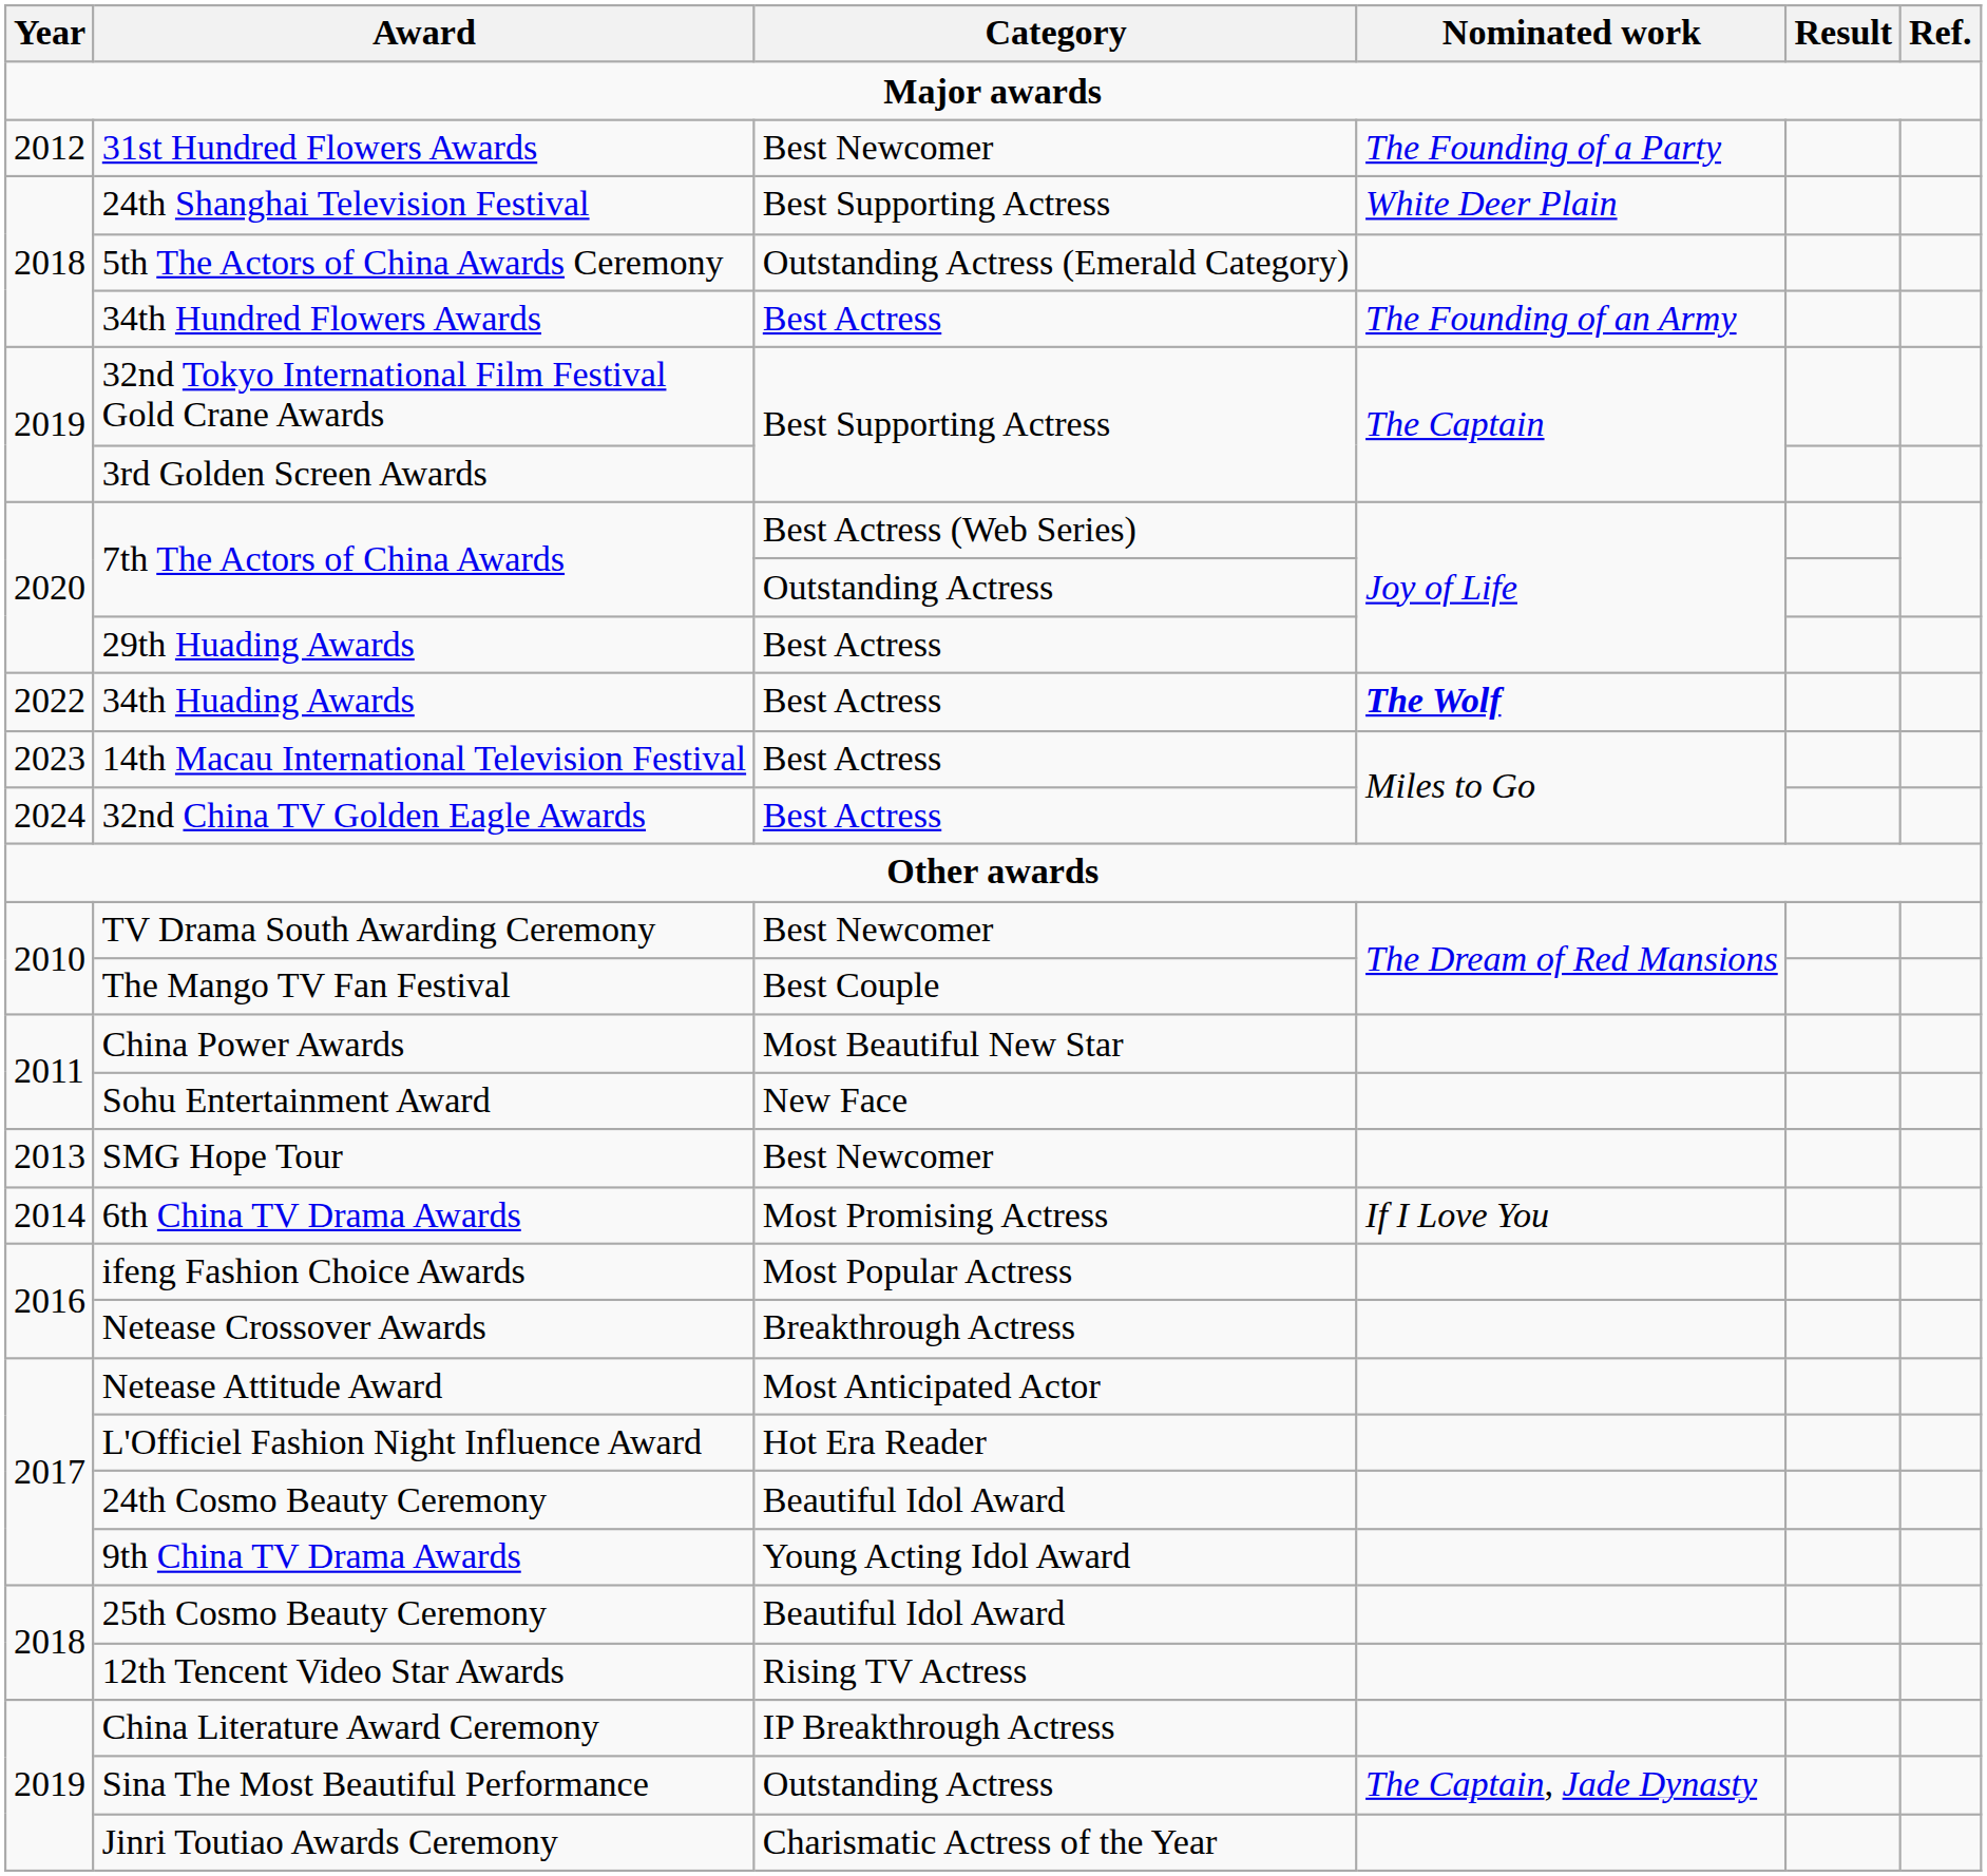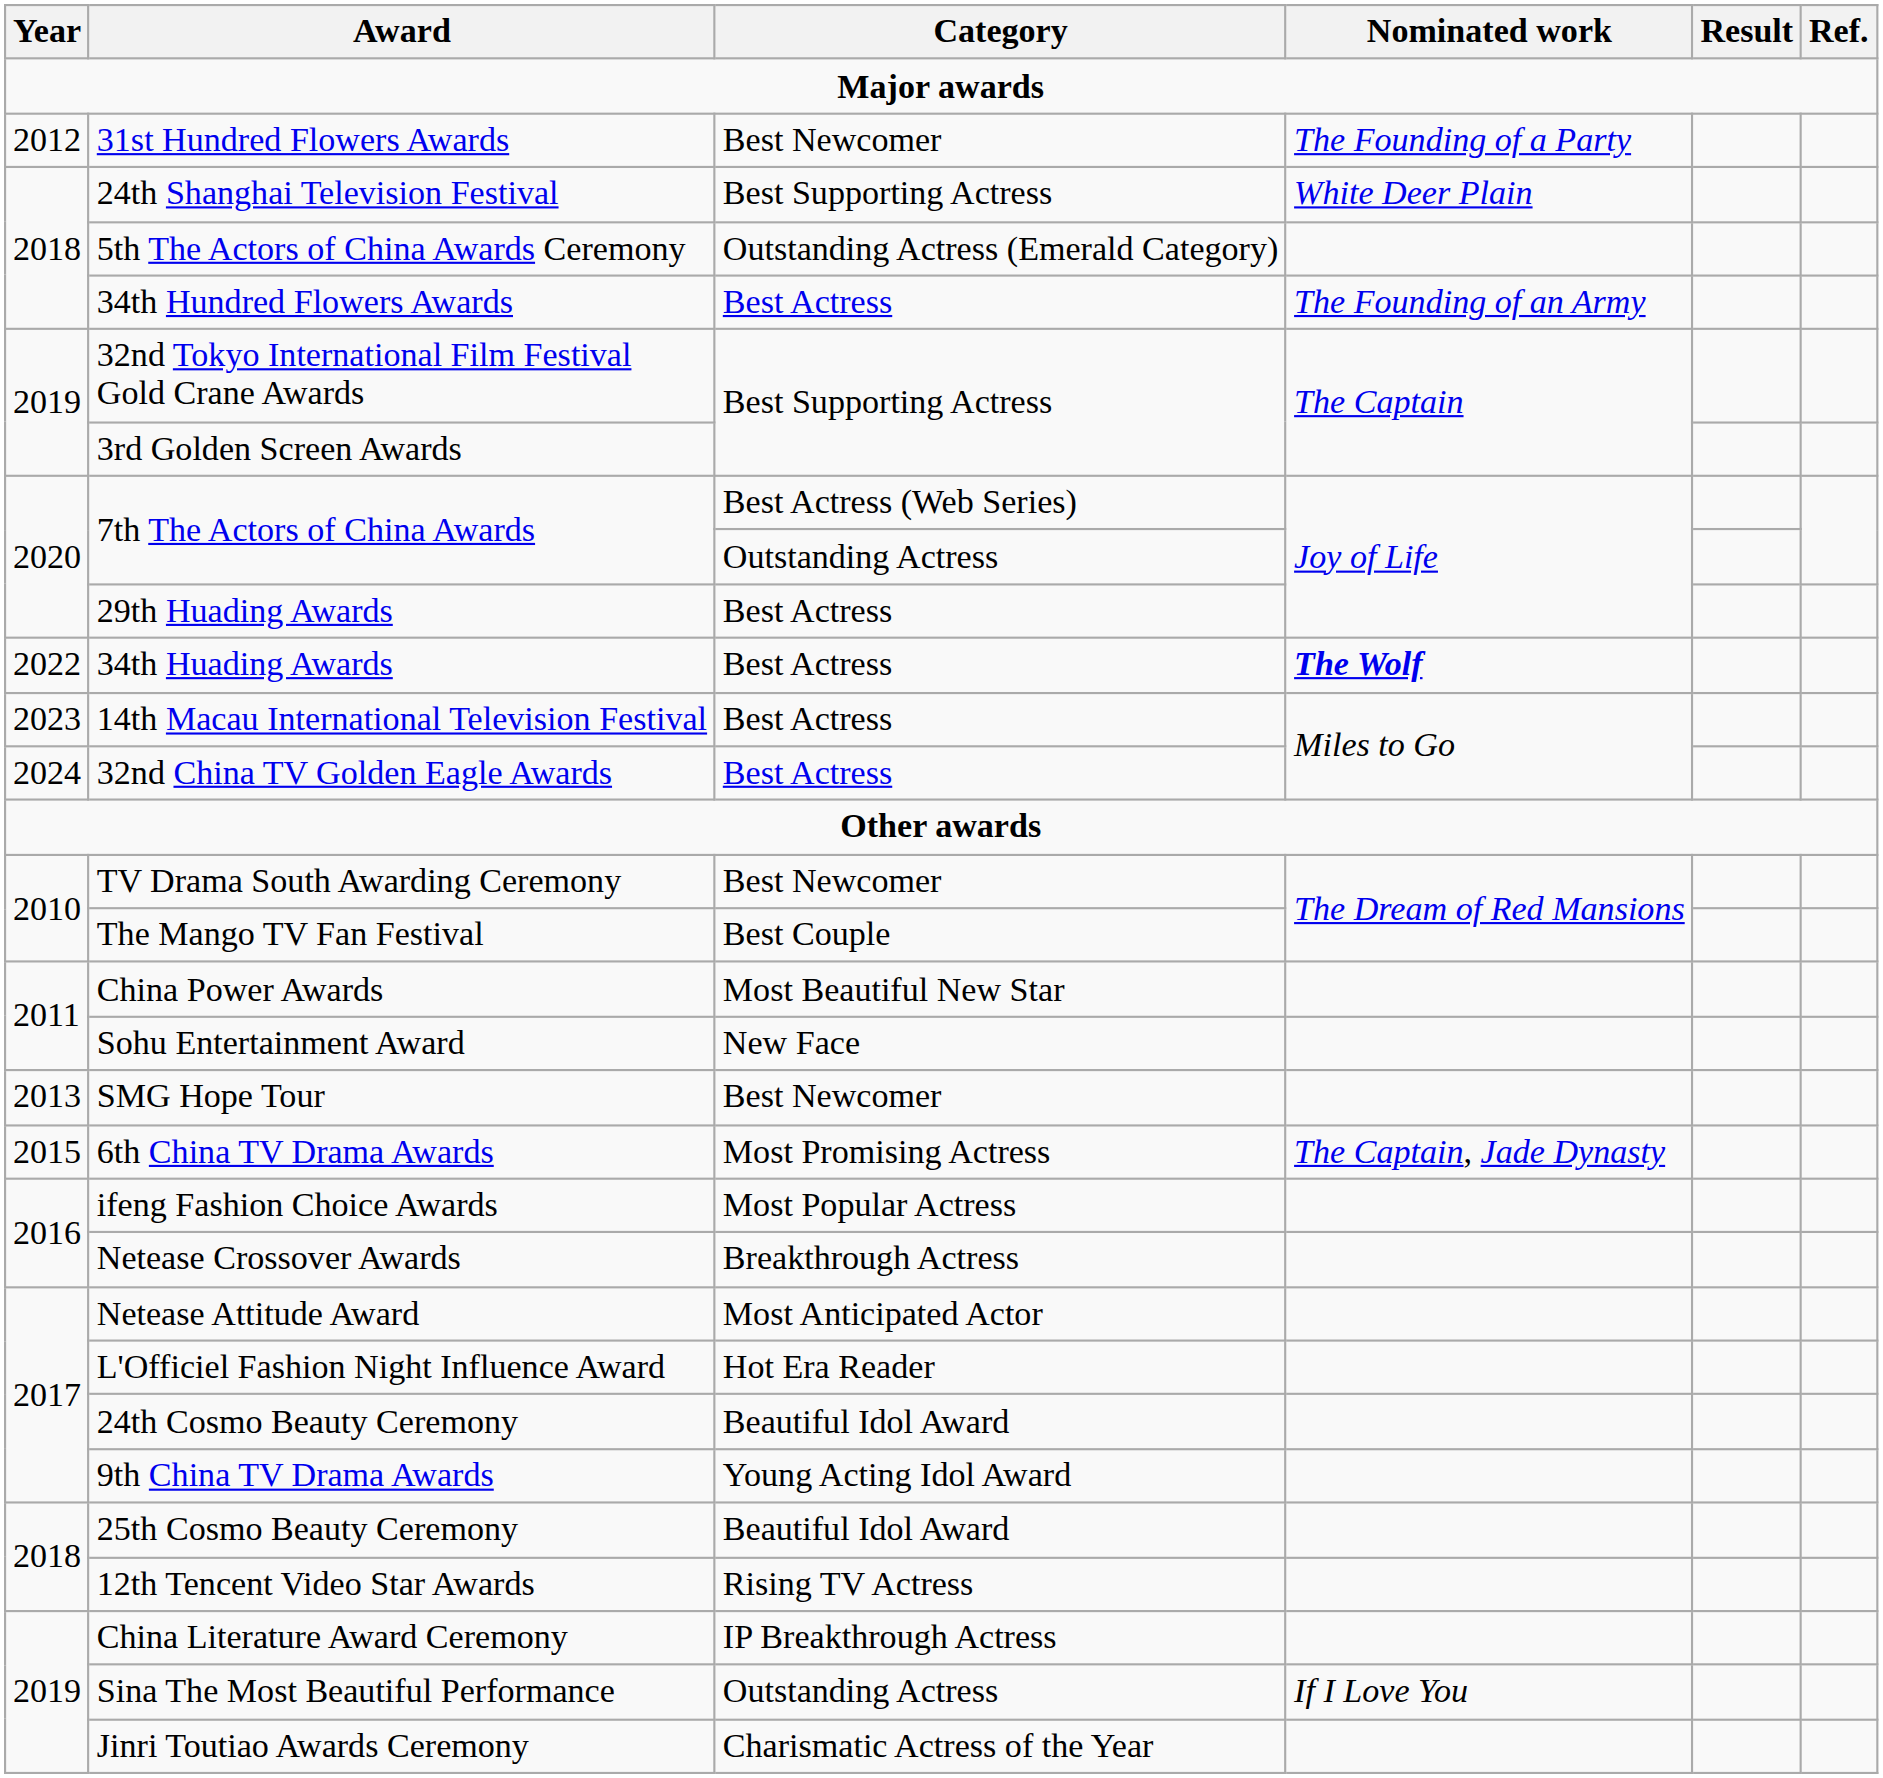6th China TV Drama Awards | Year: 2014 -> 2015
6th China TV Drama Awards | Nominated work: If I Love You -> The Captain, Jade Dynasty
Sina The Most Beautiful Performance | Nominated work: The Captain, Jade Dynasty -> If I Love You
